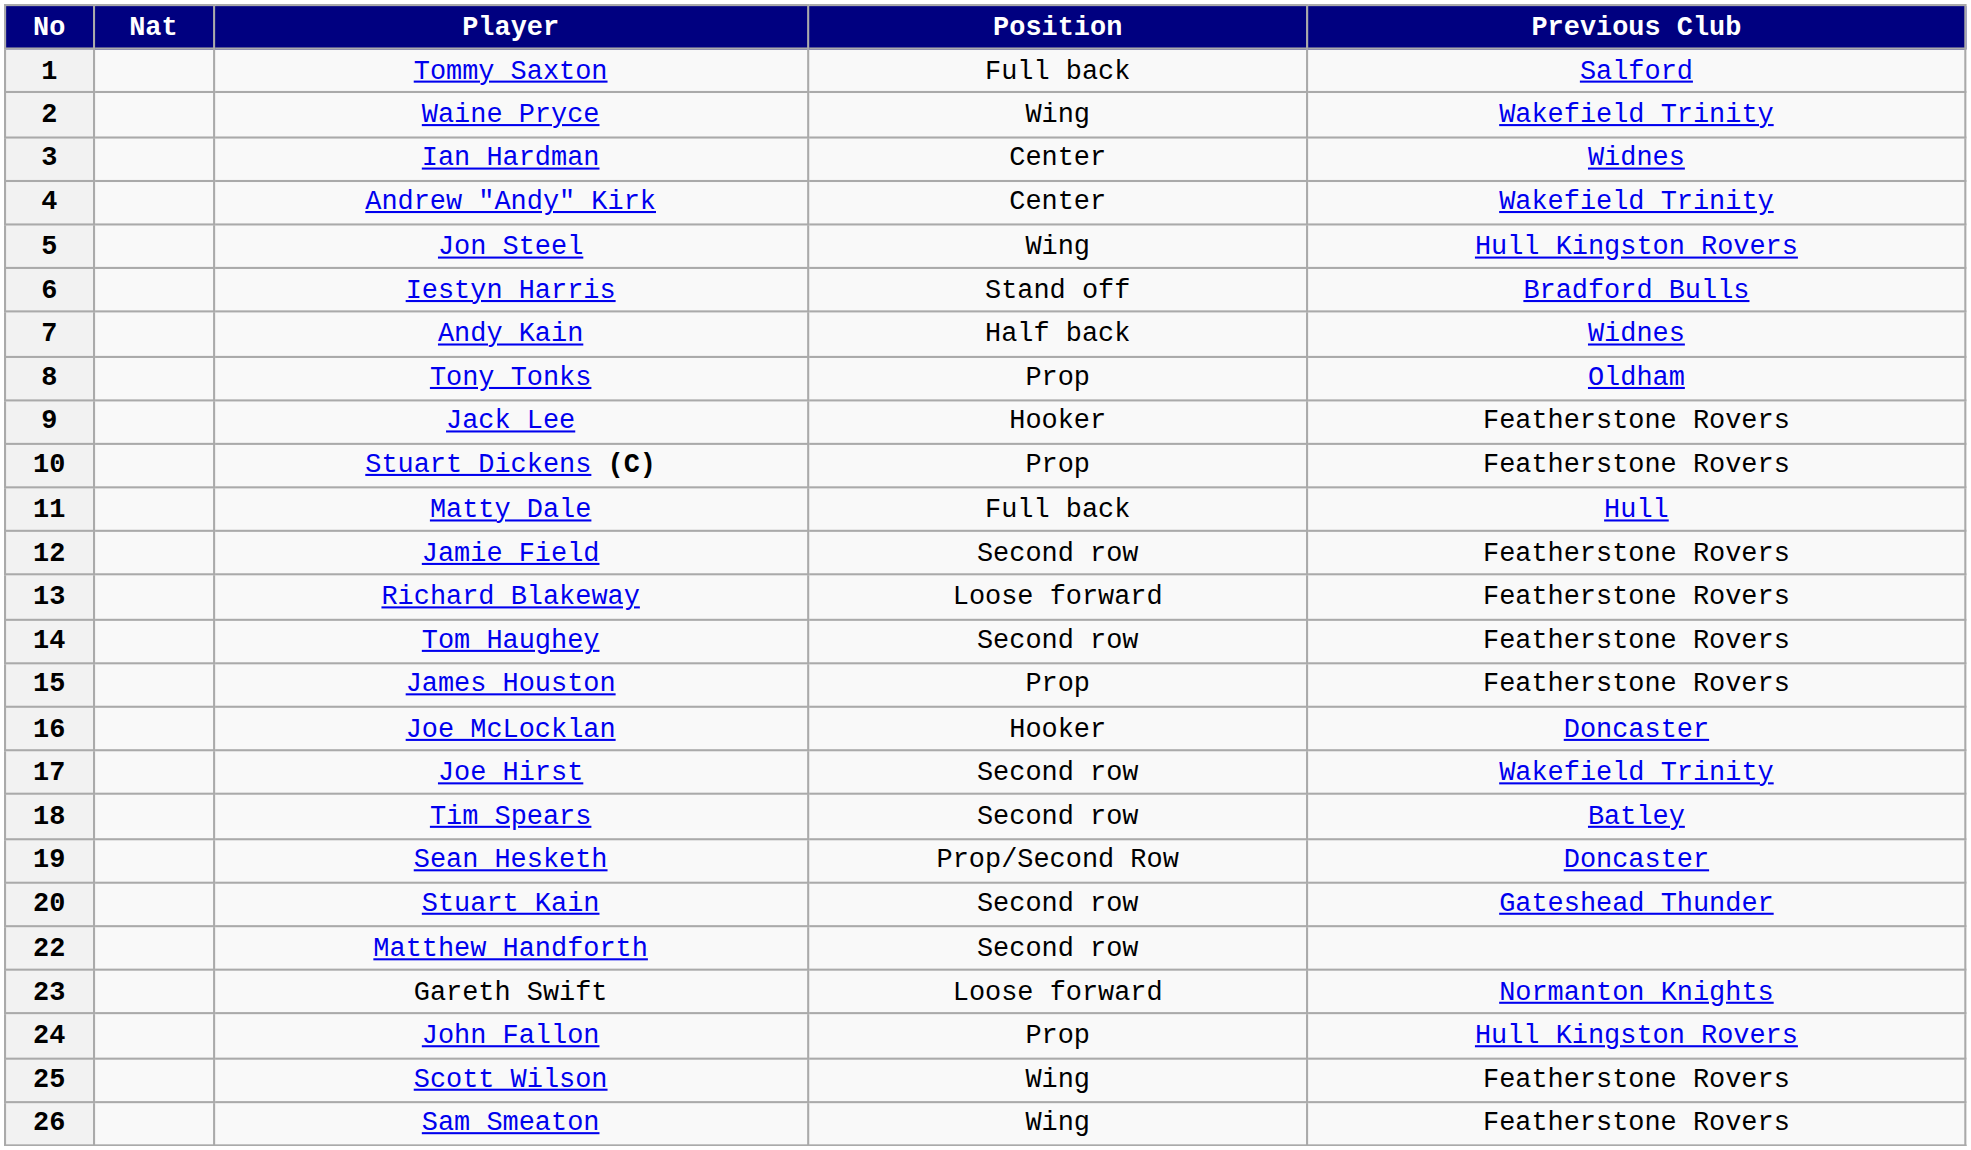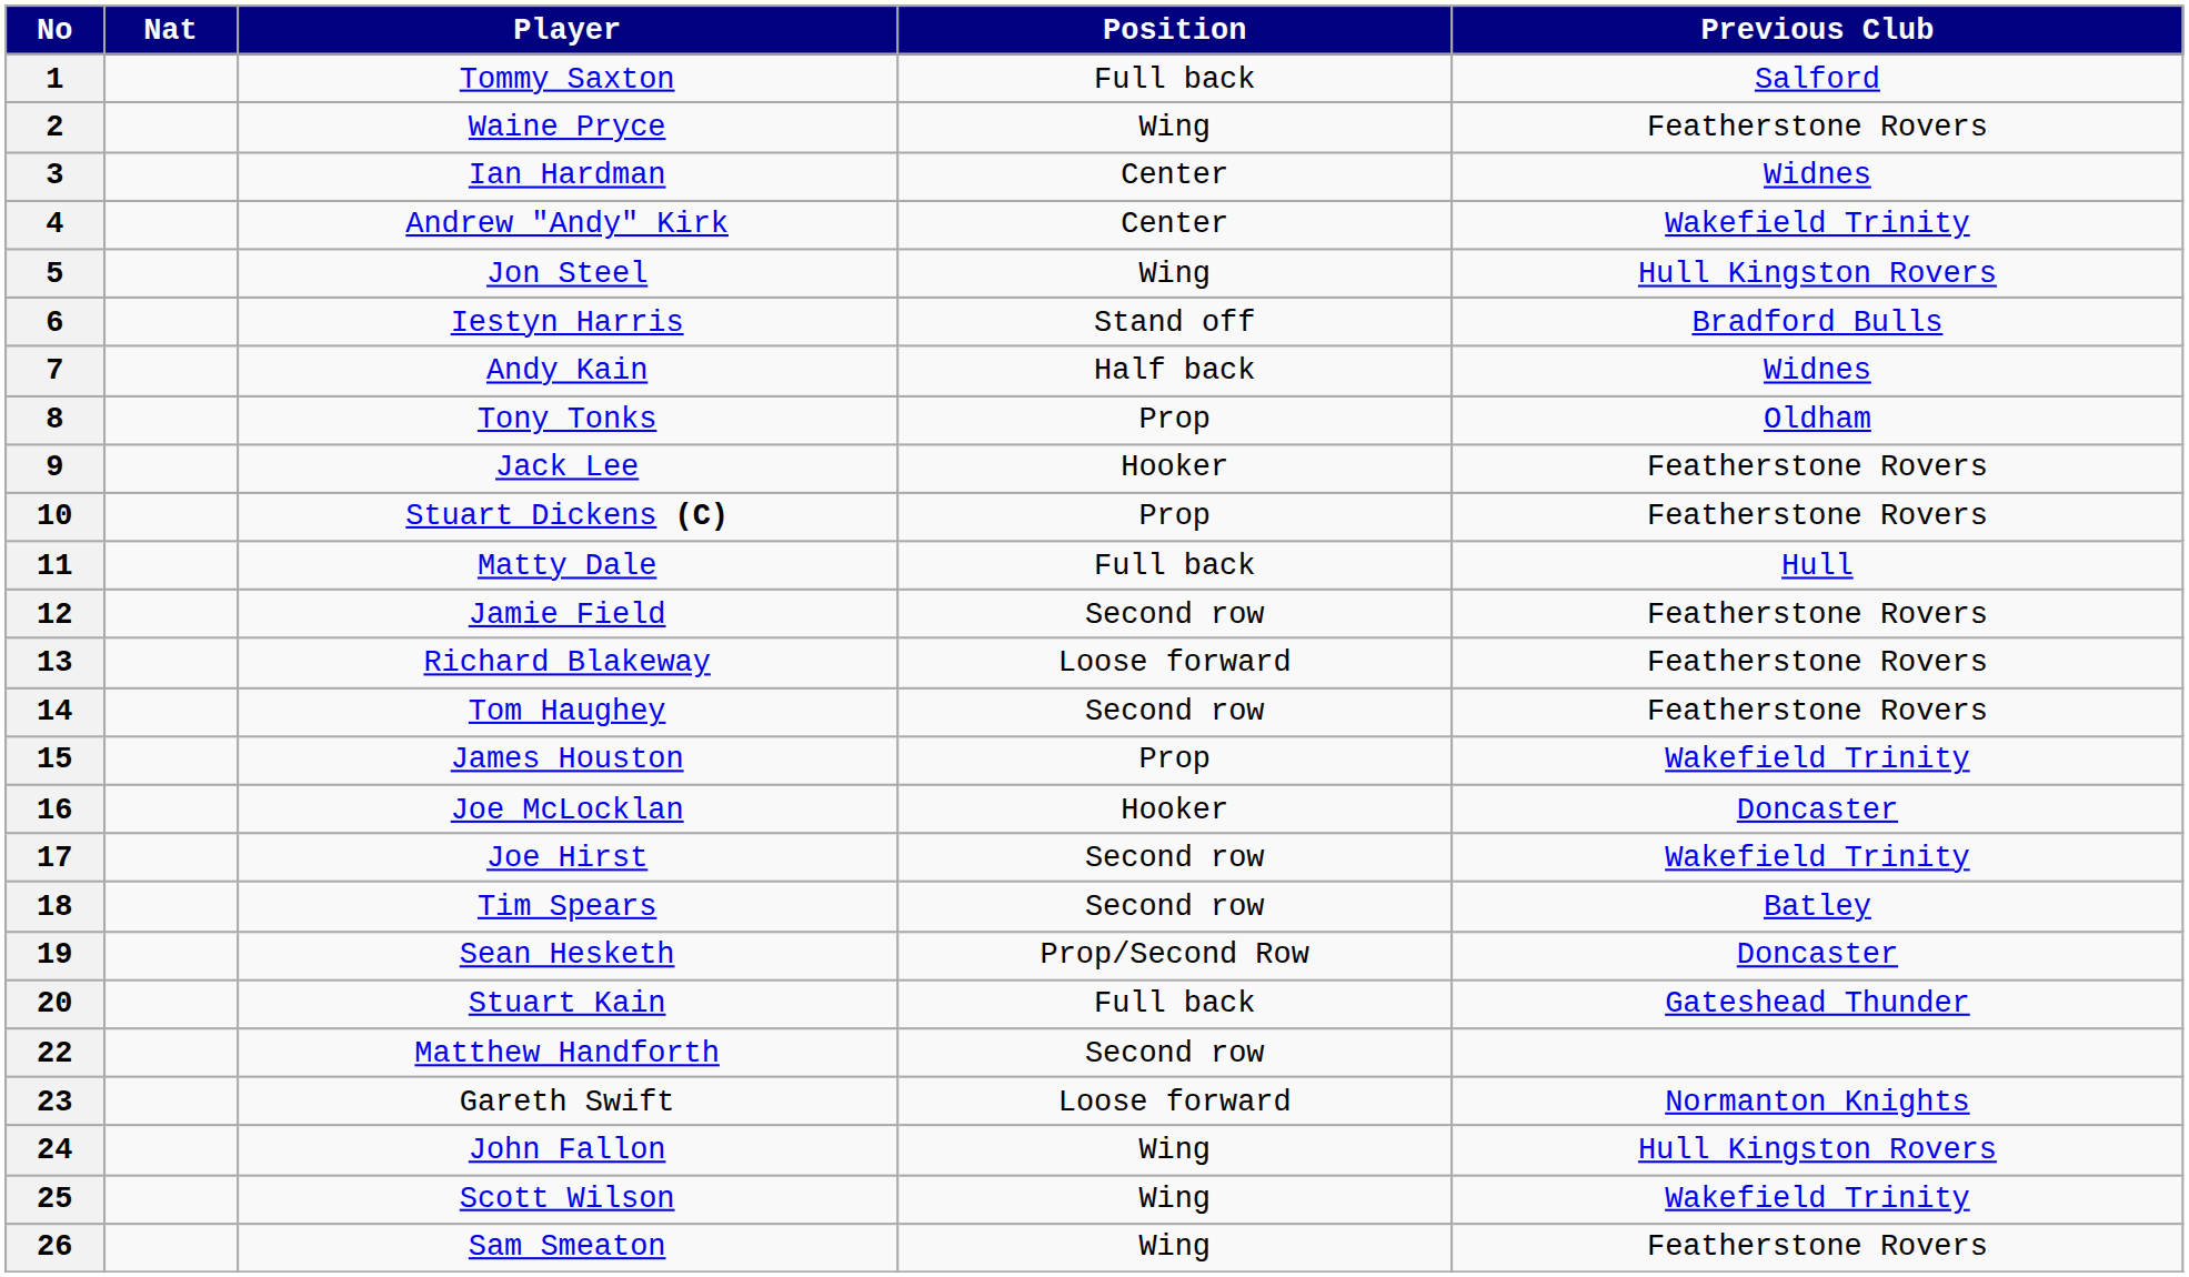2 | Previous Club: Wakefield Trinity -> Featherstone Rovers
15 | Previous Club: Featherstone Rovers -> Wakefield Trinity
20 | Position: Second row -> Full back
24 | Position: Prop -> Wing
25 | Previous Club: Featherstone Rovers -> Wakefield Trinity
